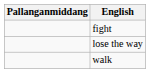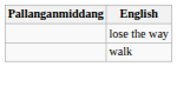- row: fight
